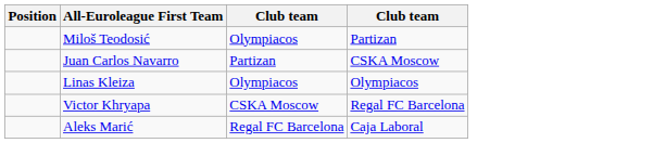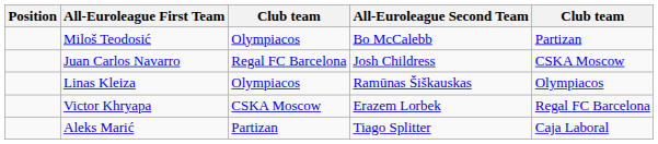+ column: All-Euroleague Second Team | Bo McCalebb | Josh Childress | Ramūnas Šiškauskas | Erazem Lorbek | Tiago Splitter
Juan Carlos Navarro | column 3: Partizan -> Regal FC Barcelona
Aleks Marić | column 3: Regal FC Barcelona -> Partizan
